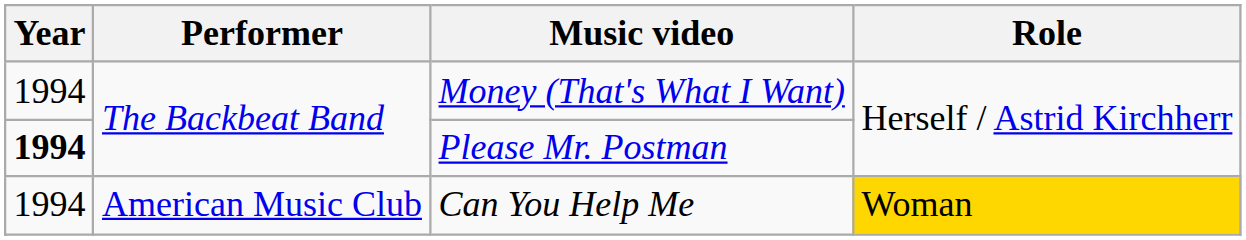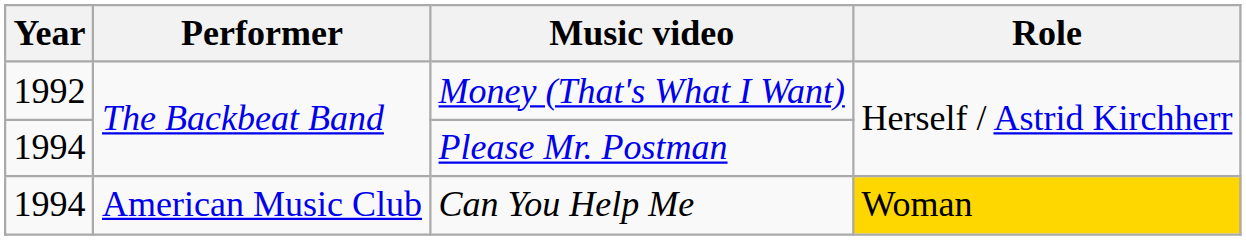Money (That's What I Want) | Year: 1994 -> 1992
Please Mr. Postman | Year: bold -> normal
